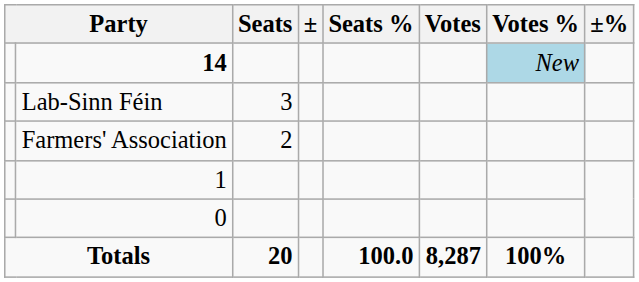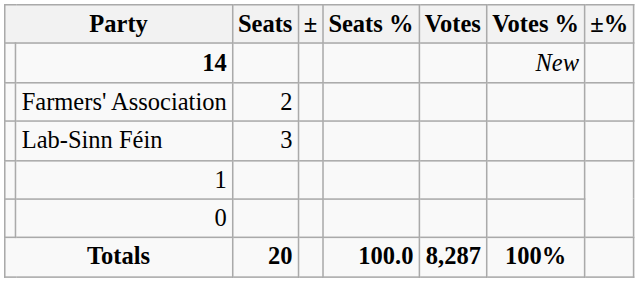14 | Votes %: lightblue background -> no background
rows swapped: Lab-Sinn Féin <-> Farmers' Association
